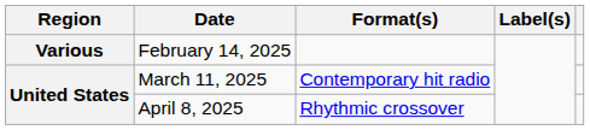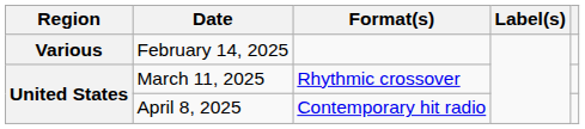March 11, 2025 | Format(s): Contemporary hit radio -> Rhythmic crossover
April 8, 2025 | Format(s): Rhythmic crossover -> Contemporary hit radio
